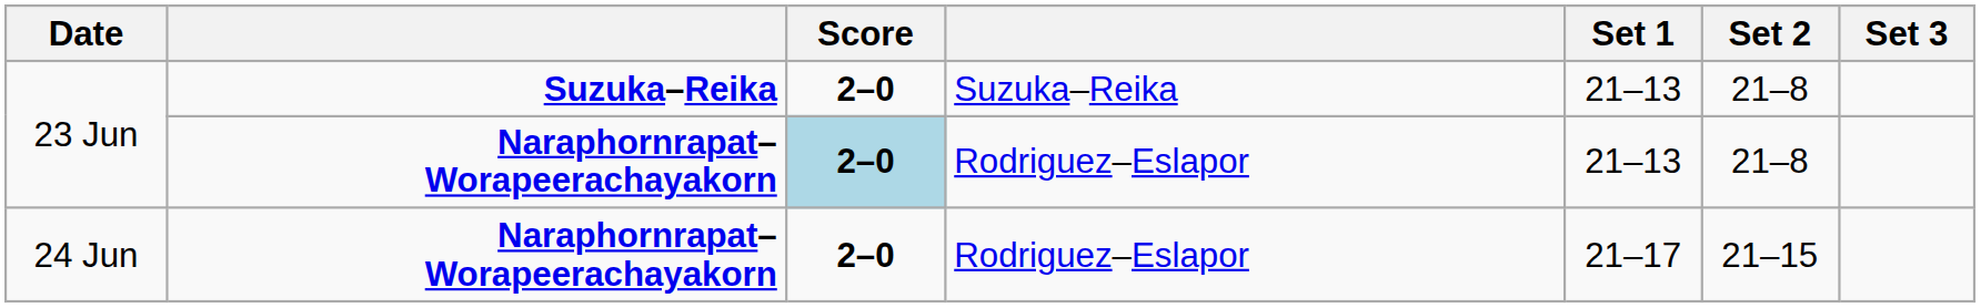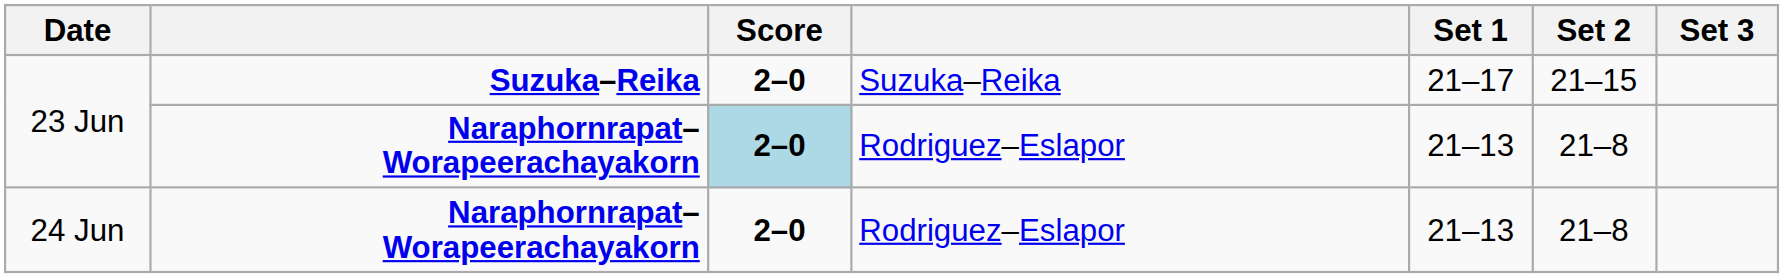23 Jun / Suzuka–Reika | Set 1: 21–13 -> 21–17
23 Jun / Suzuka–Reika | Set 2: 21–8 -> 21–15
24 Jun | Set 1: 21–17 -> 21–13
24 Jun | Set 2: 21–15 -> 21–8
